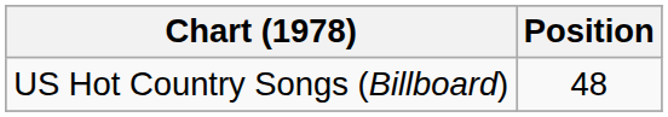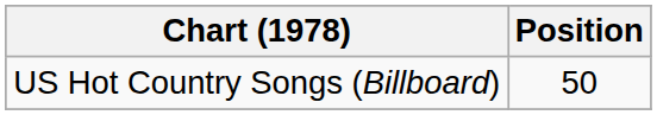US Hot Country Songs (Billboard) | Position: 48 -> 50
